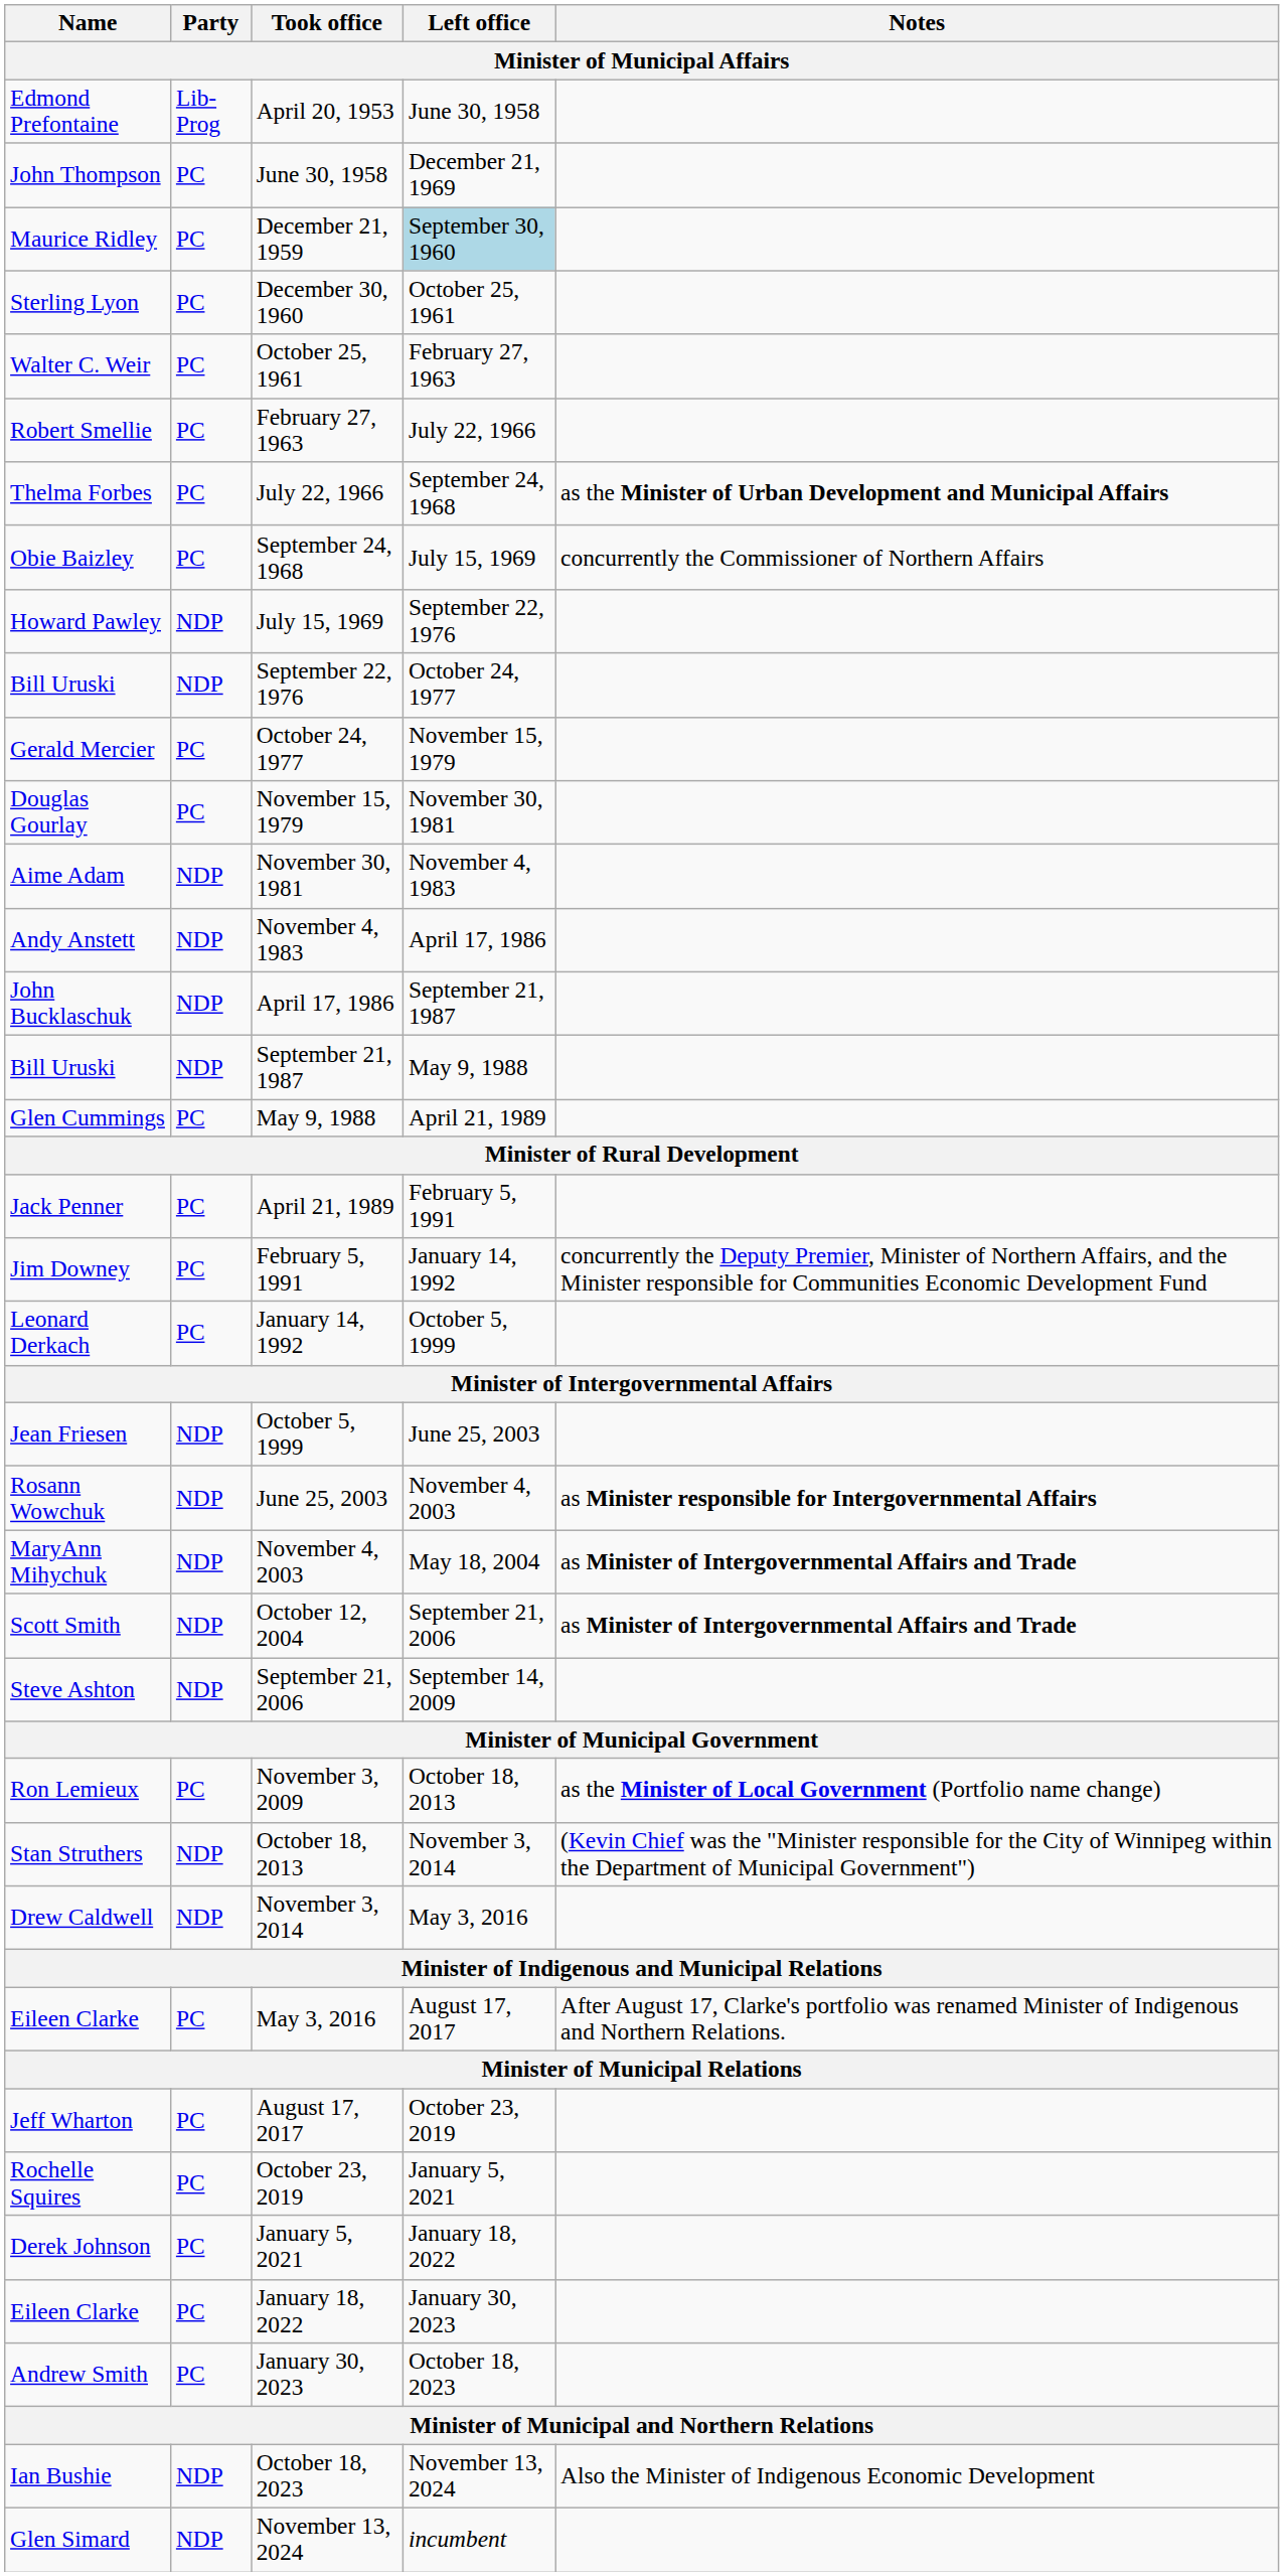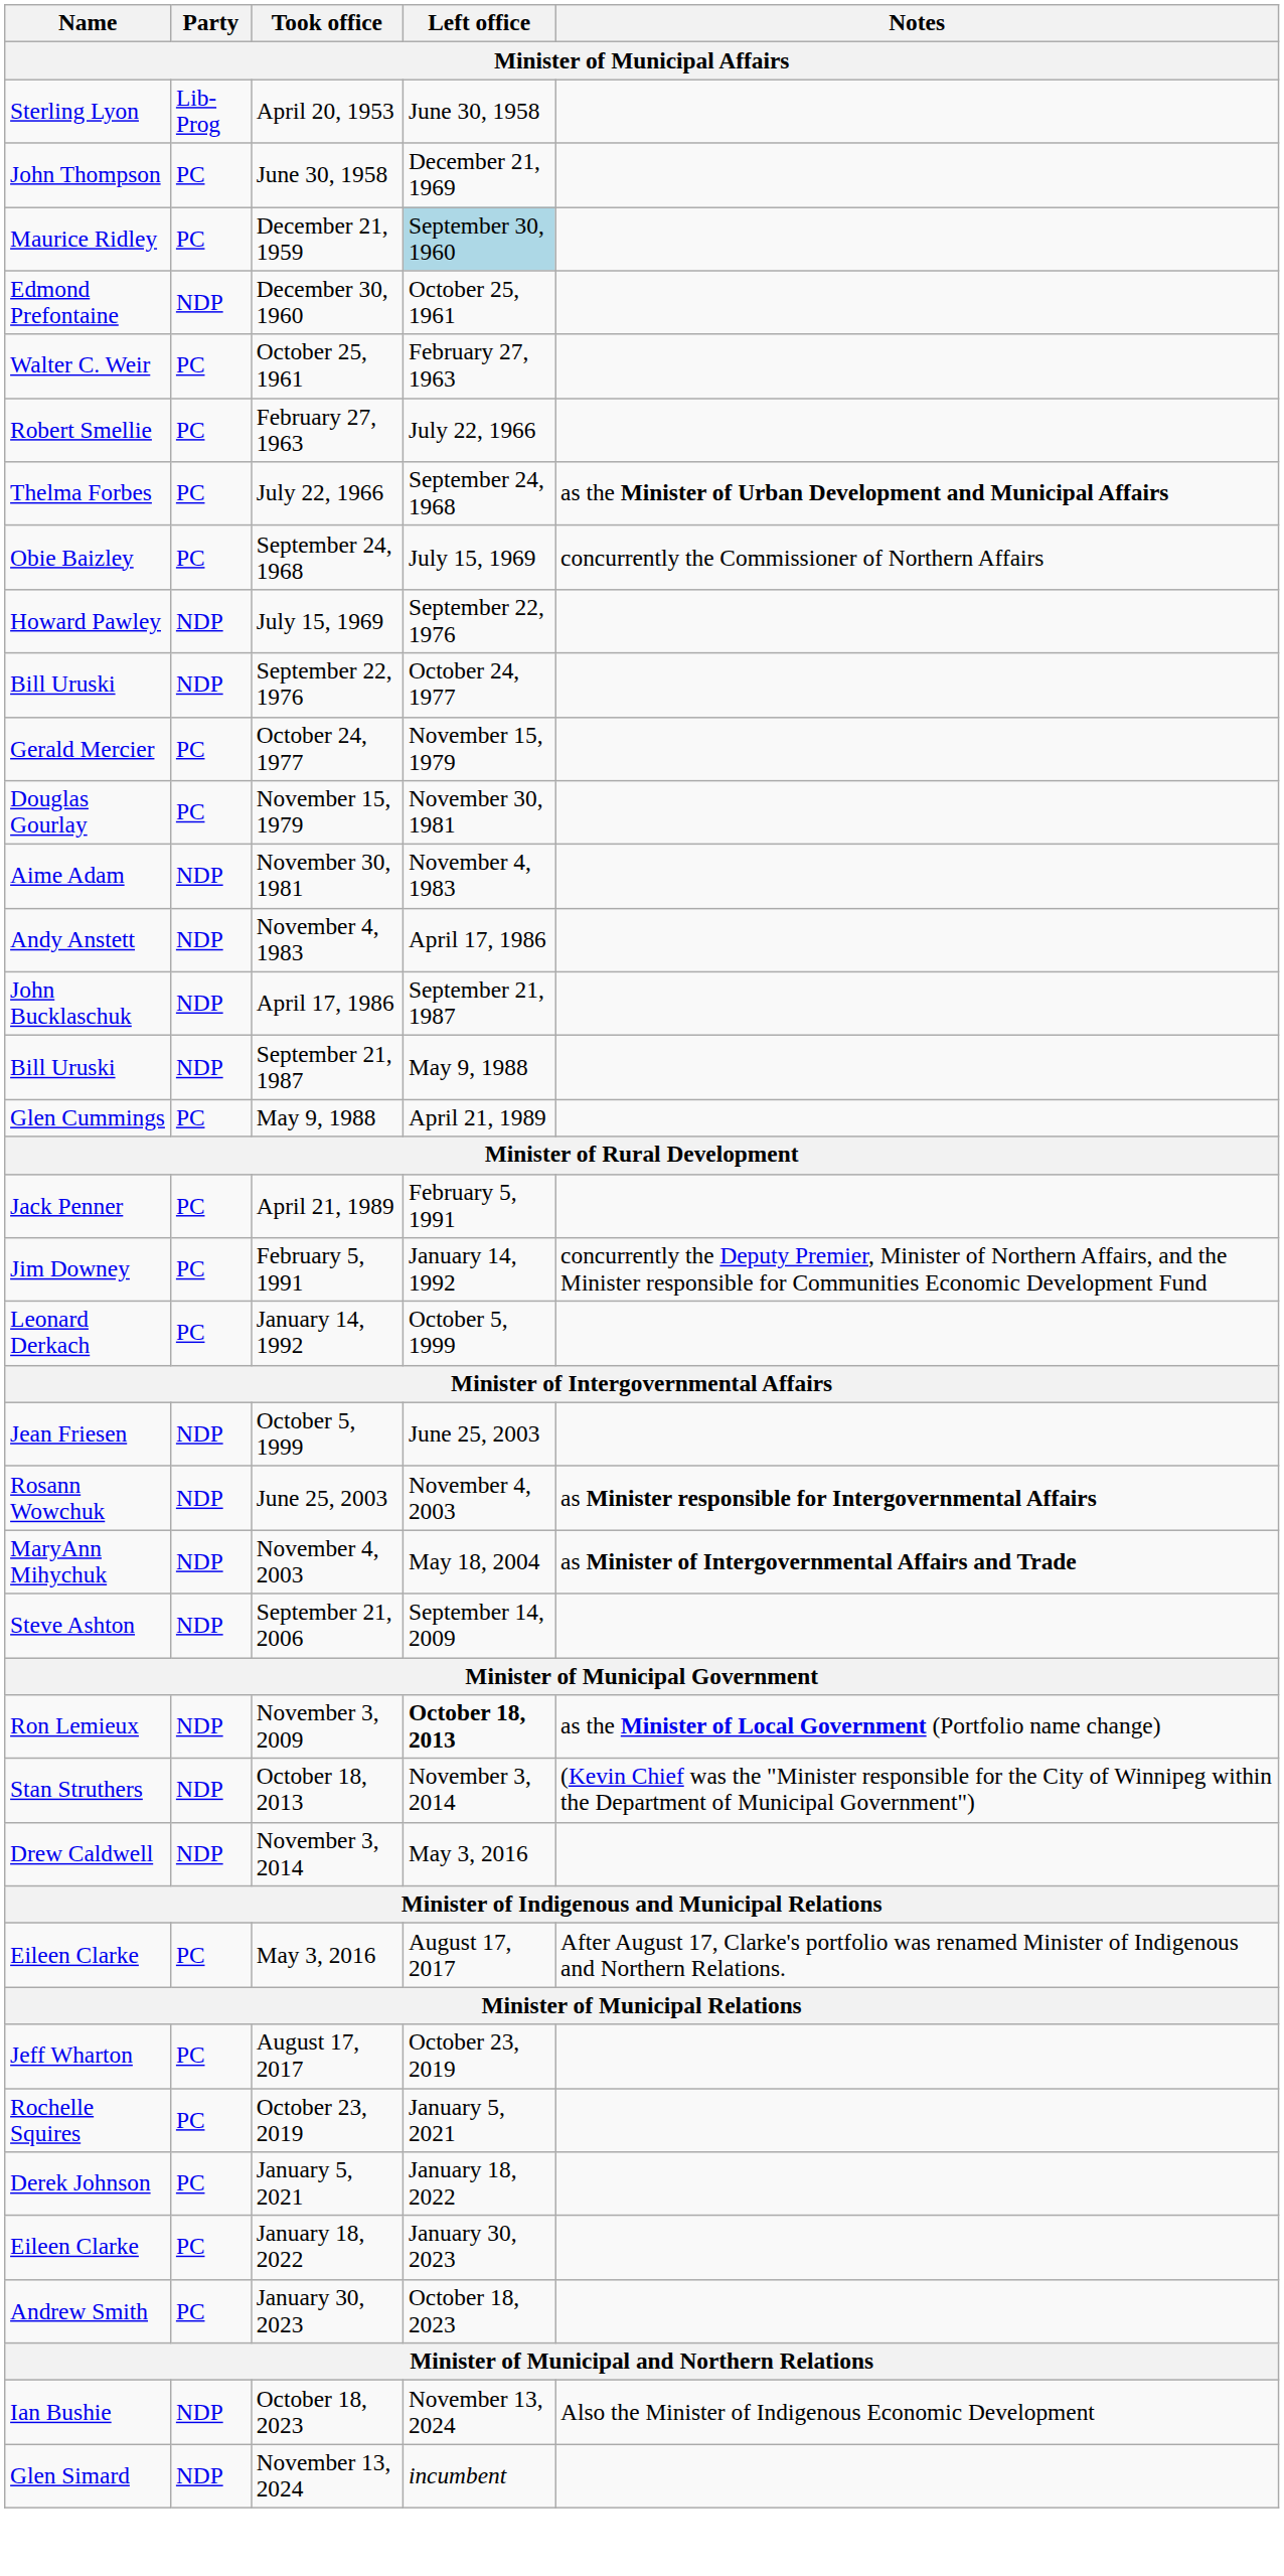April 20, 1953 | Name: Edmond Prefontaine -> Sterling Lyon
December 30, 1960 | Name: Sterling Lyon -> Edmond Prefontaine
December 30, 1960 | Party: PC -> NDP
- row: Scott Smith | NDP | October 12, 2004 | September 21, 2006 | as Minister of Intergovernmental Affairs and Trade
November 3, 2009 | Party: PC -> NDP
November 3, 2009 | Left office: normal -> bold
